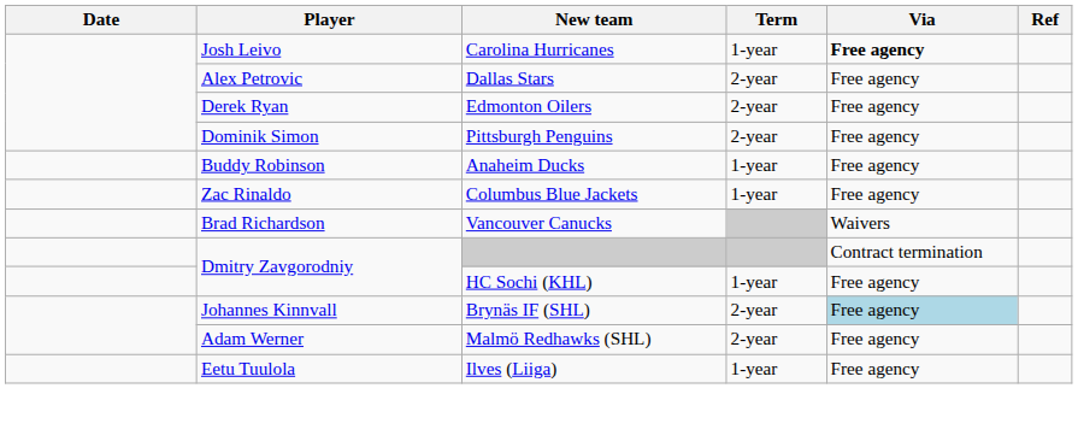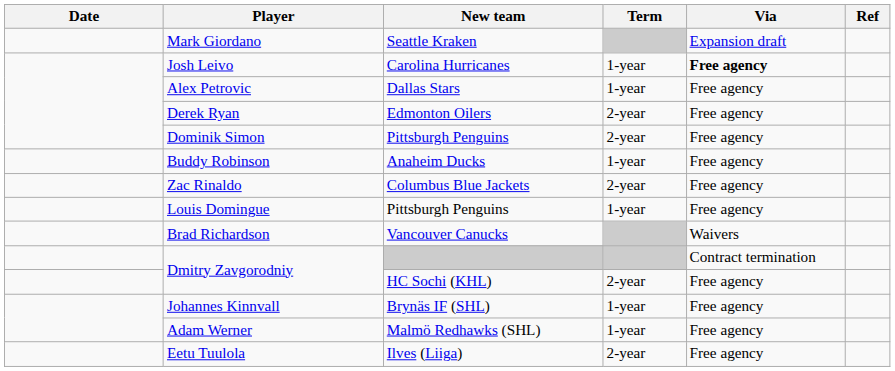+ row: Mark Giordano | Seattle Kraken | Expansion draft
Alex Petrovic | Term: 2-year -> 1-year
Zac Rinaldo | Term: 1-year -> 2-year
+ row: Louis Domingue | Pittsburgh Penguins | 1-year | Free agency
Dmitry Zavgorodniy / HC Sochi (KHL) | Term: 1-year -> 2-year
Johannes Kinnvall | Term: 2-year -> 1-year
Johannes Kinnvall | Via: lightblue background -> no background
Adam Werner | Term: 2-year -> 1-year
Eetu Tuulola | Term: 1-year -> 2-year
